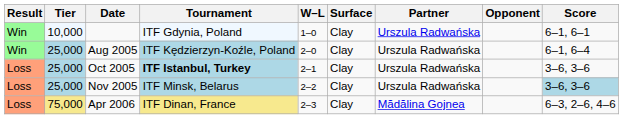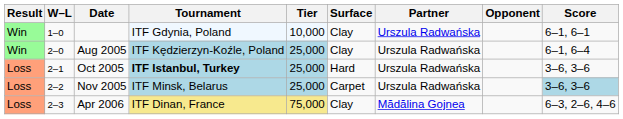columns swapped: W–L <-> Tier
Oct 2005 | Surface: Clay -> Hard
Nov 2005 | Surface: Clay -> Carpet
